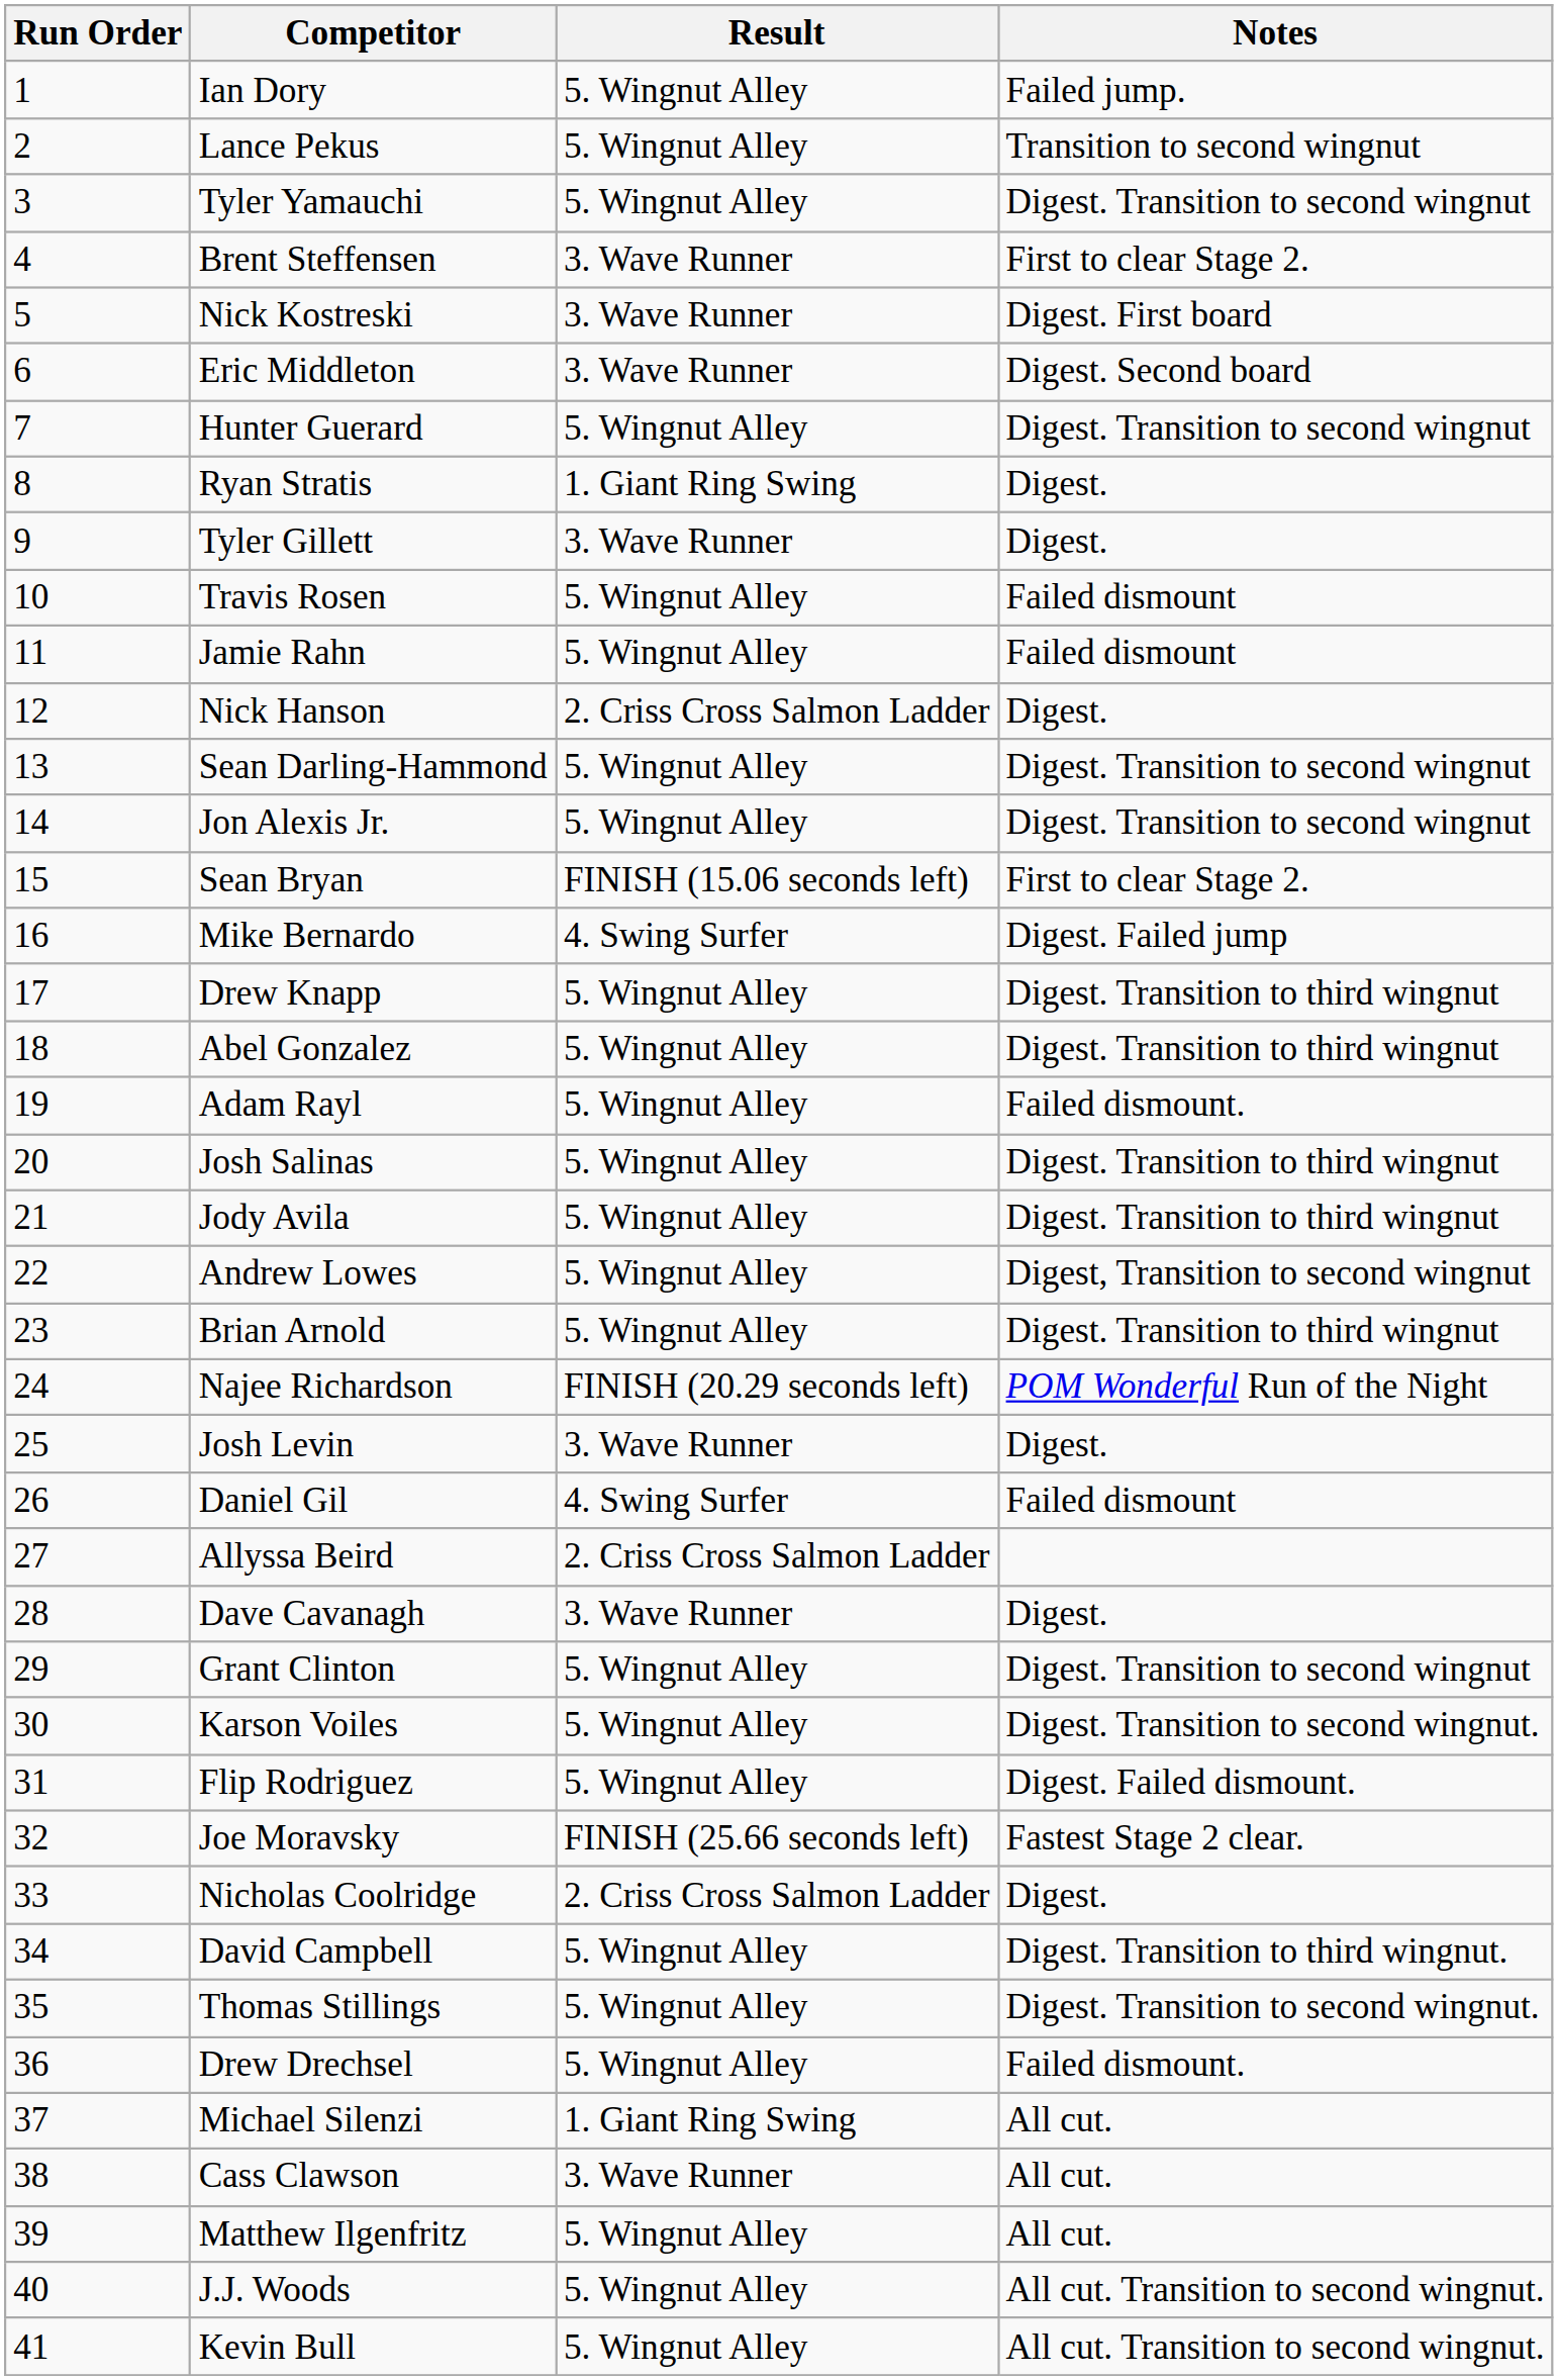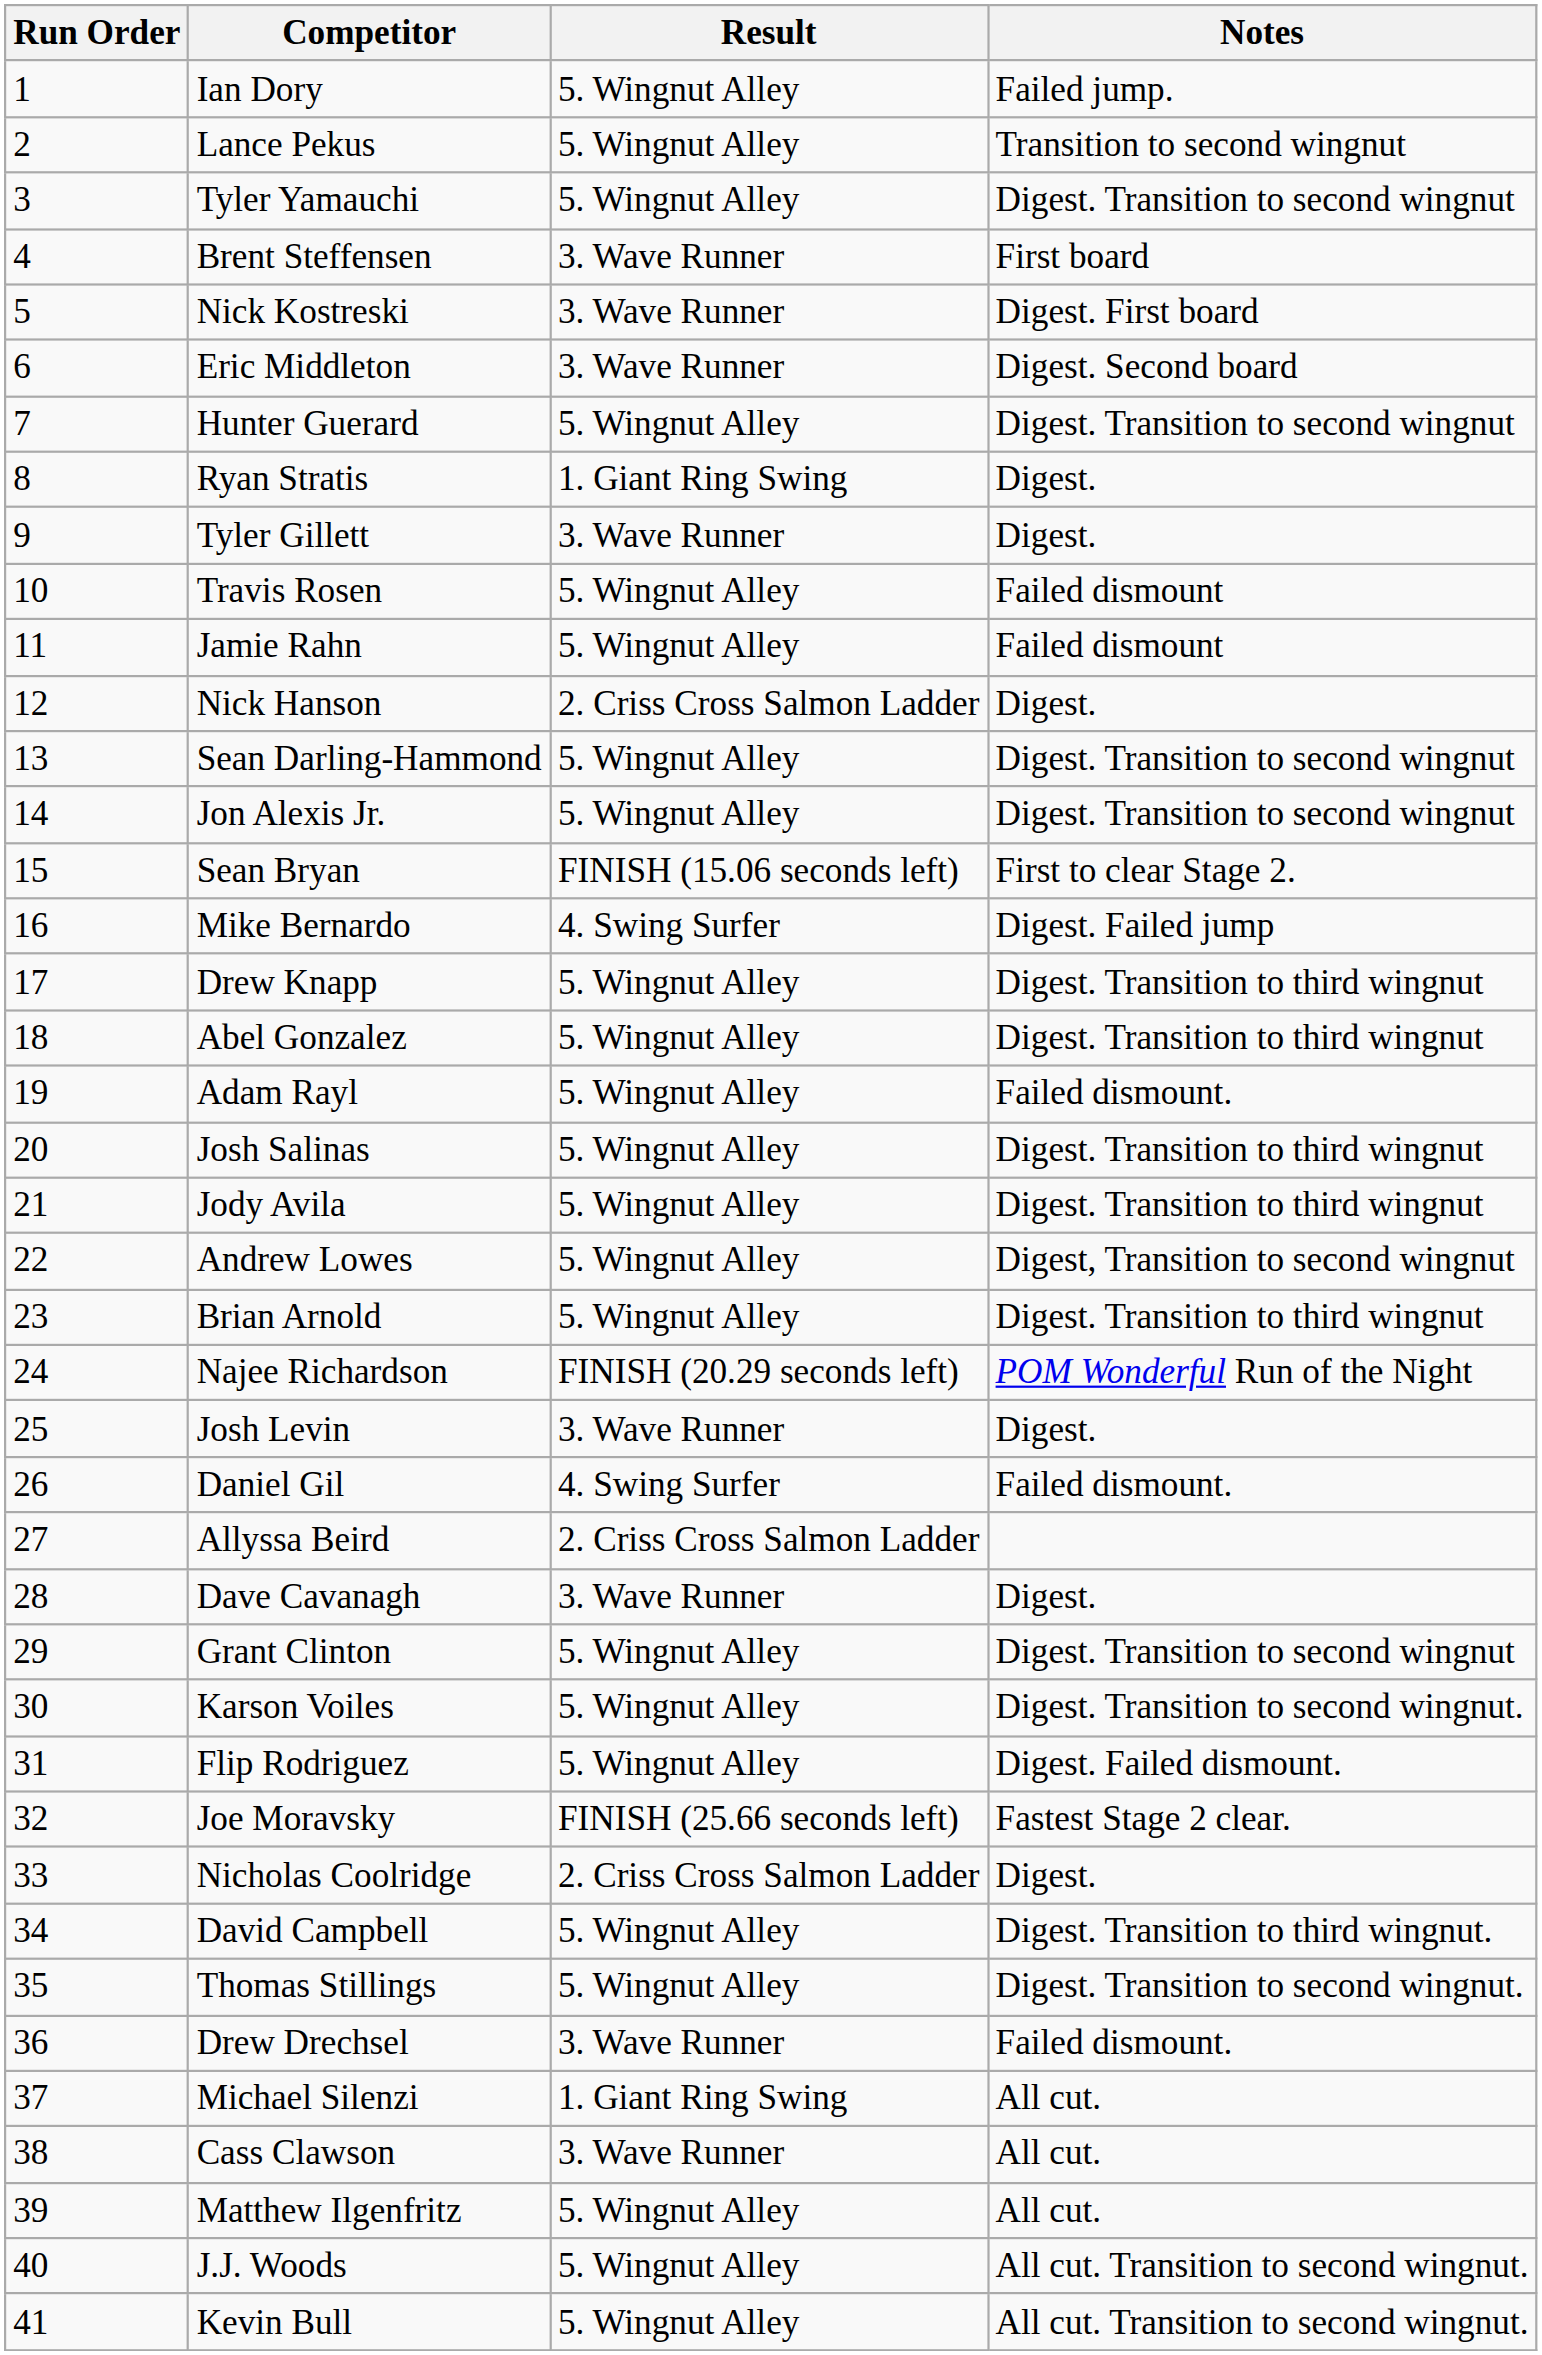Brent Steffensen | Notes: First to clear Stage 2. -> First board
Daniel Gil | Notes: Failed dismount -> Failed dismount.
Drew Drechsel | Result: 5. Wingnut Alley -> 3. Wave Runner
